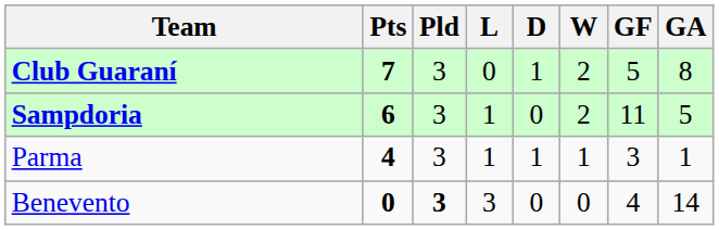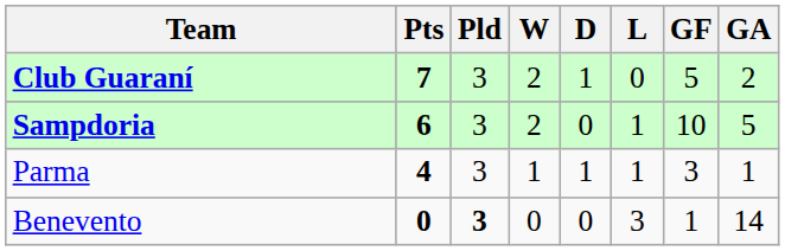columns swapped: W <-> L
Club Guaraní | GA: 8 -> 2
Sampdoria | GF: 11 -> 10
Benevento | GF: 4 -> 1
